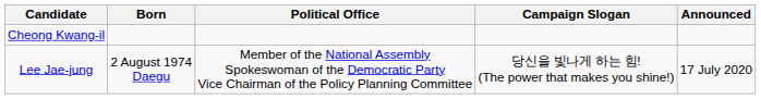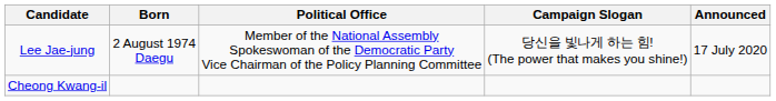rows swapped: Lee Jae-jung <-> Cheong Kwang-il
